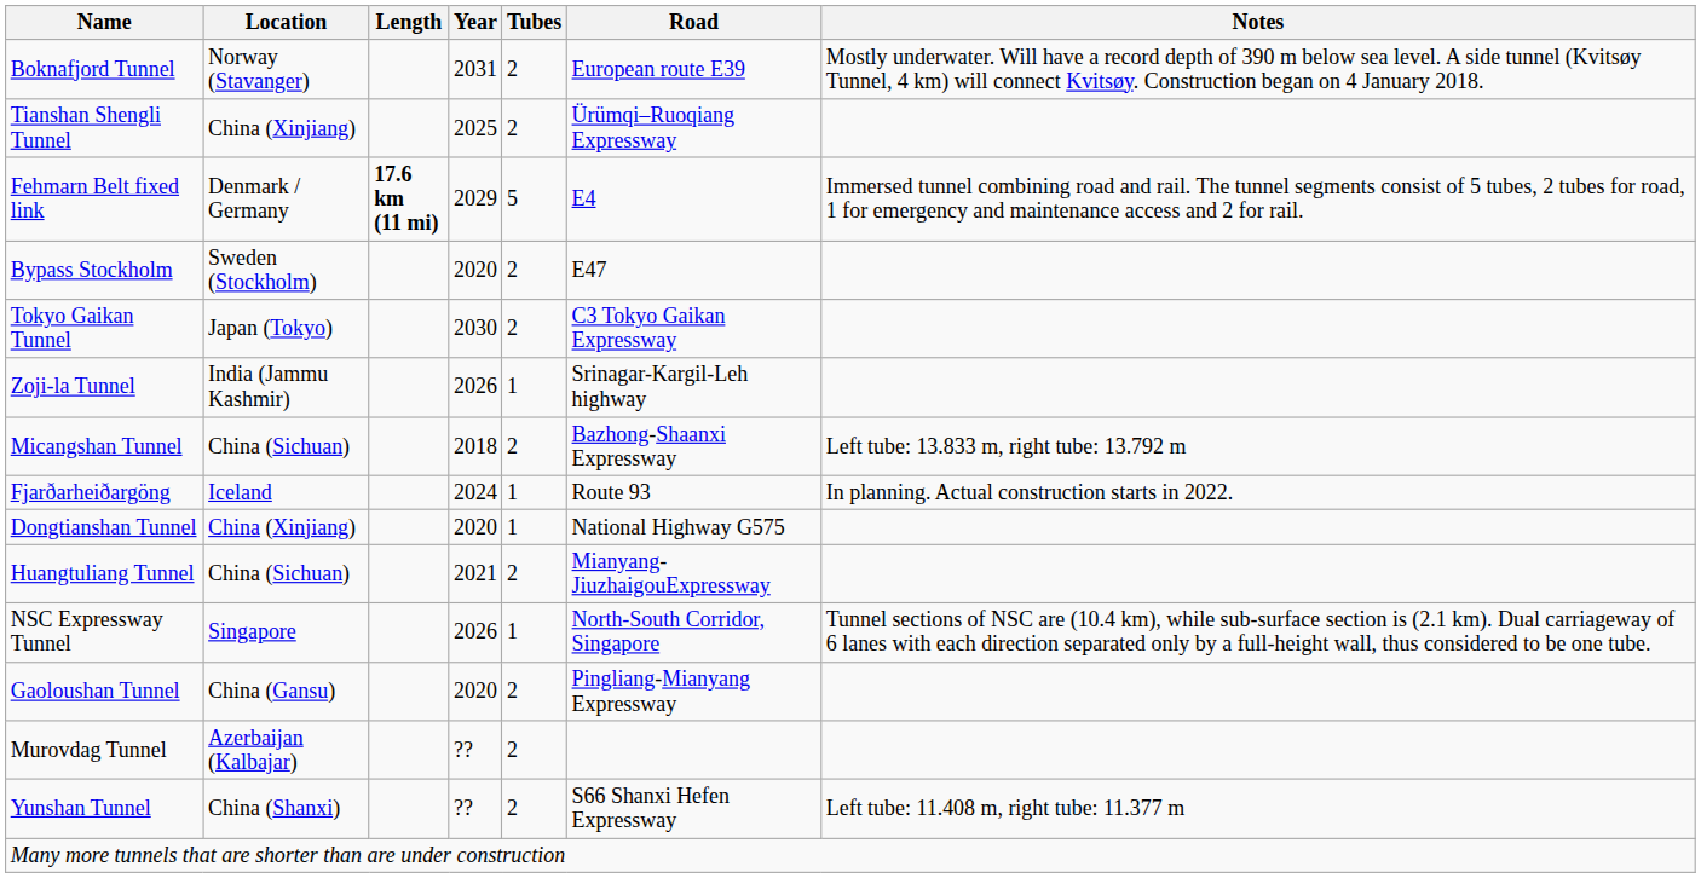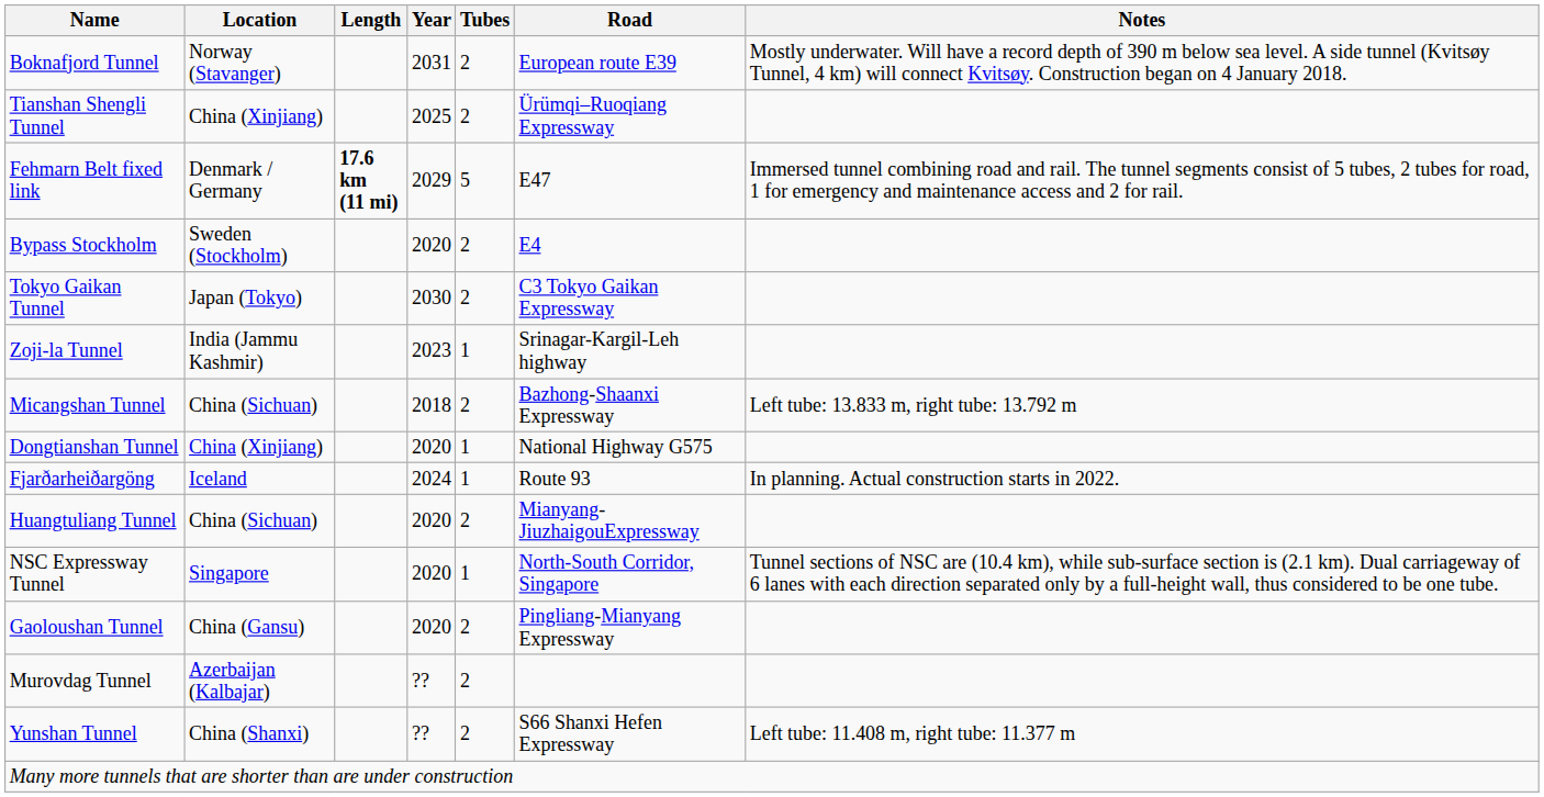Fehmarn Belt fixed link | Road: E4 -> E47
Bypass Stockholm | Road: E47 -> E4
Zoji-la Tunnel | Year: 2026 -> 2023
rows swapped: Fjarðarheiðargöng <-> Dongtianshan Tunnel
Huangtuliang Tunnel | Year: 2021 -> 2020
NSC Expressway Tunnel | Year: 2026 -> 2020
